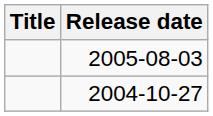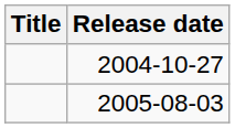rows swapped: 2004-10-27 <-> 2005-08-03
